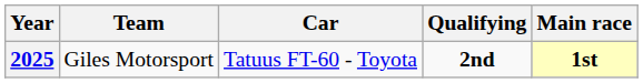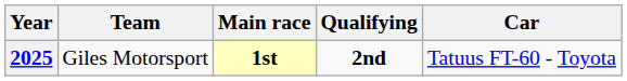columns swapped: Car <-> Main race
